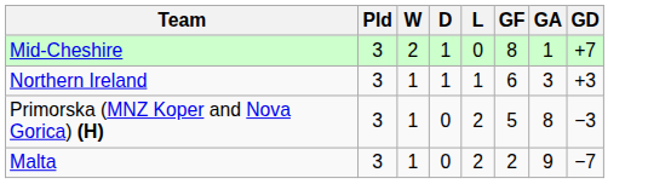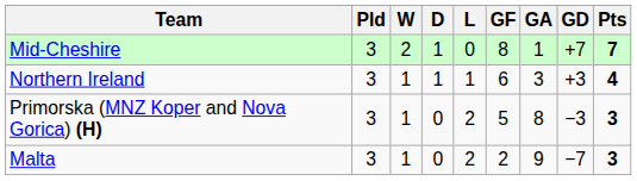+ column: Pts | 7 | 4 | 3 | 3
